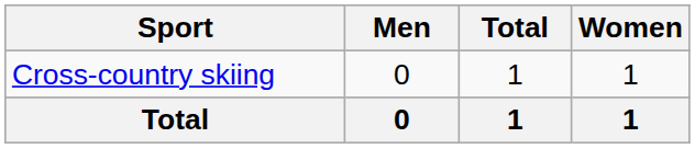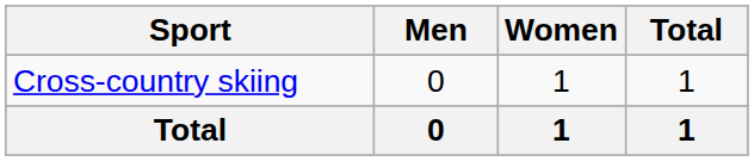columns swapped: Women <-> Total
